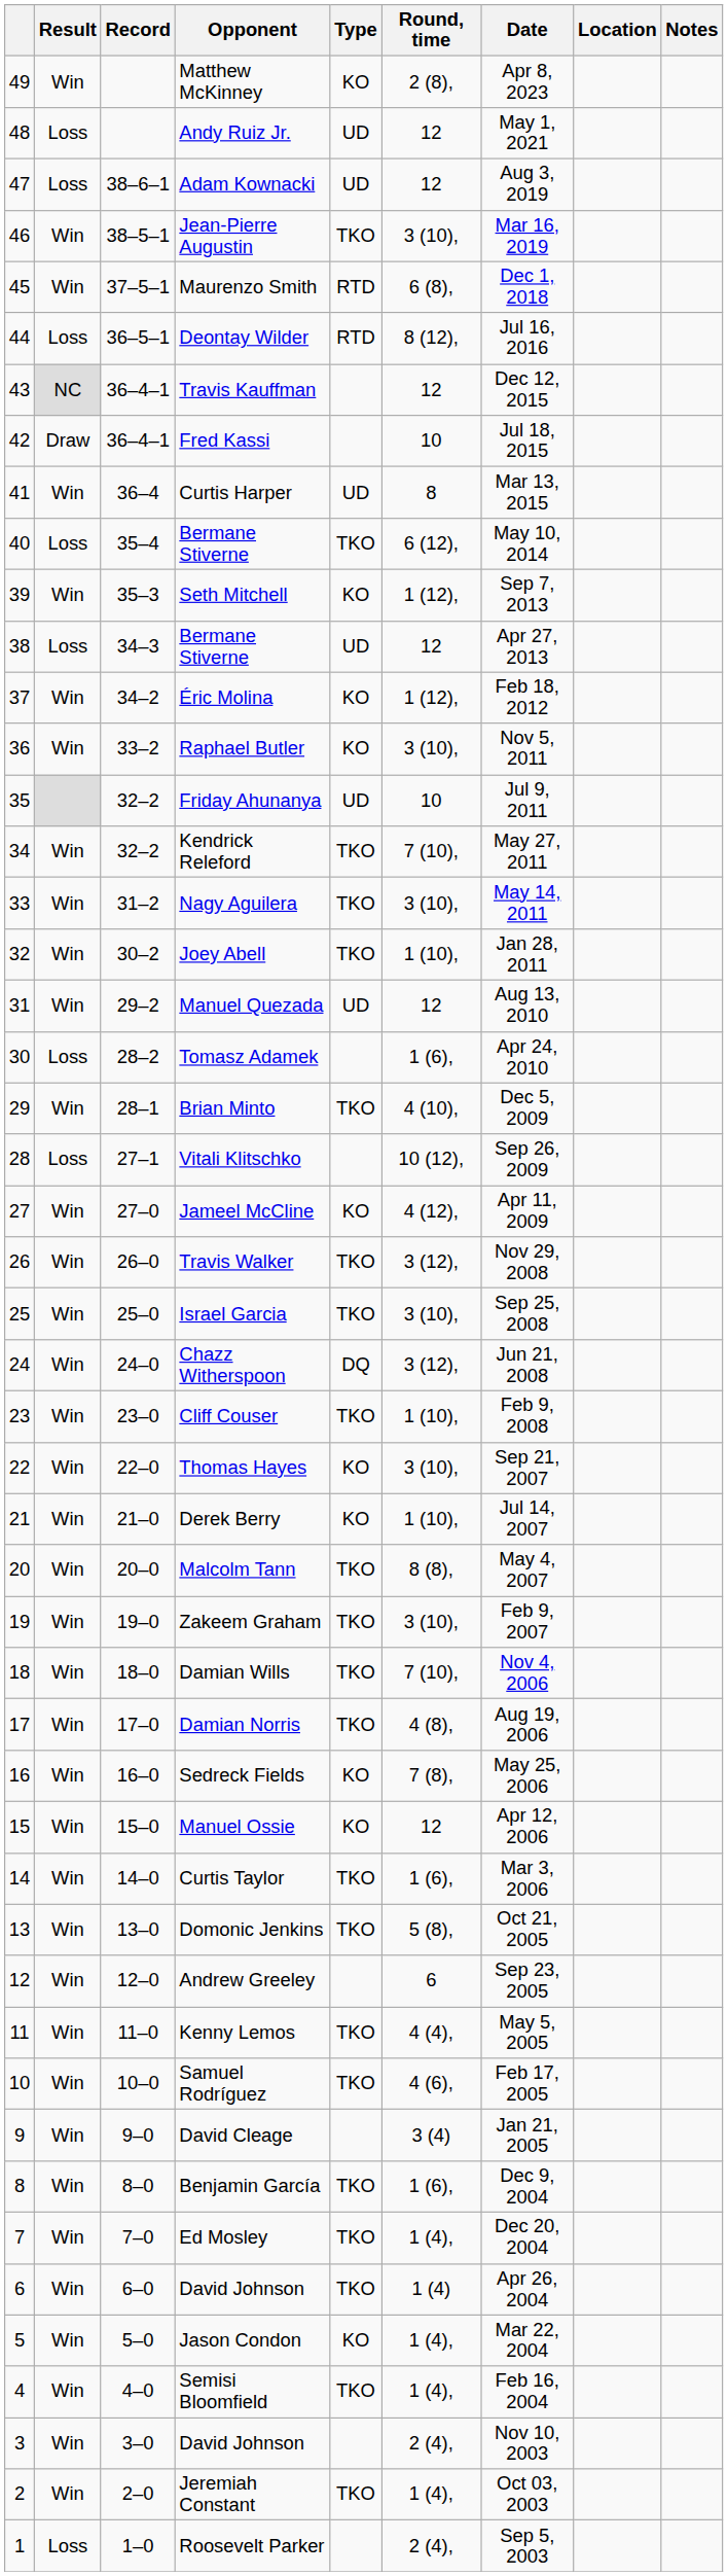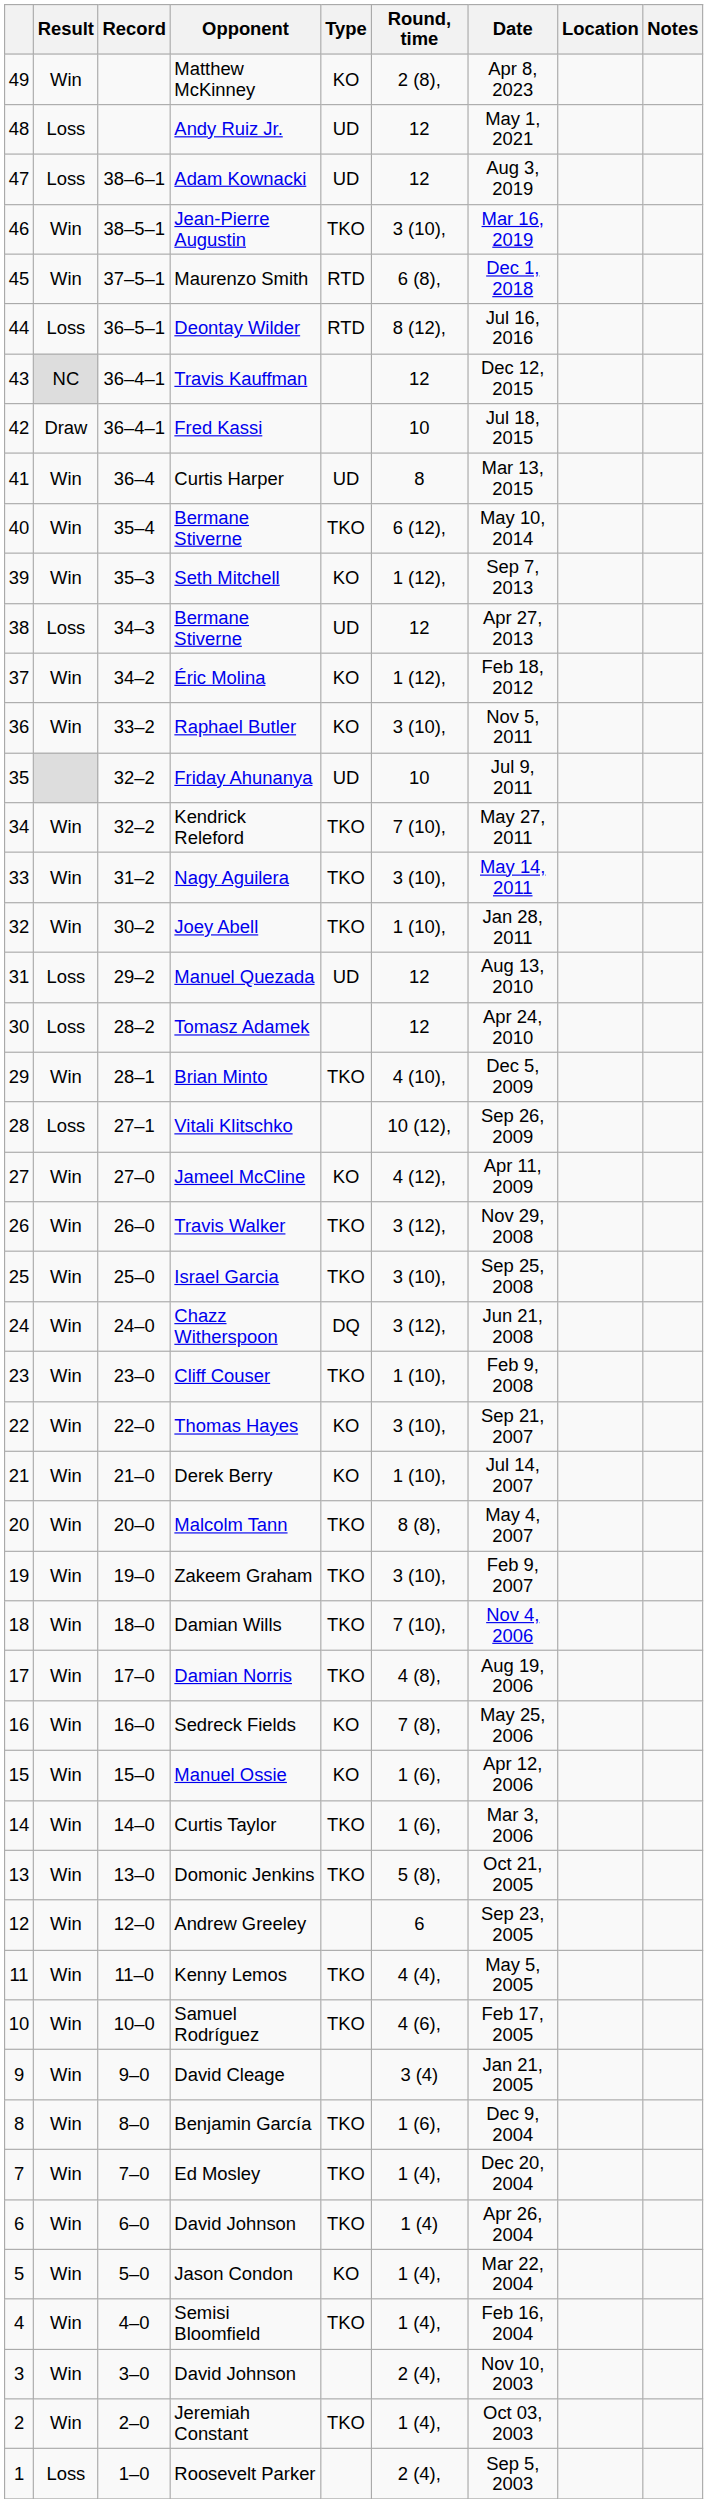40 / Bermane Stiverne | Result: Loss -> Win
Manuel Quezada | Result: Win -> Loss
Tomasz Adamek | Round, time: 1 (6), -> 12
Manuel Ossie | Round, time: 12 -> 1 (6),
